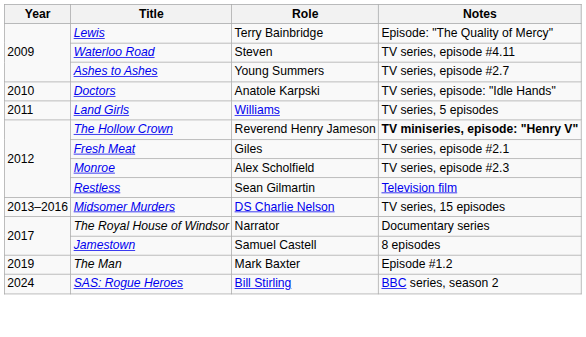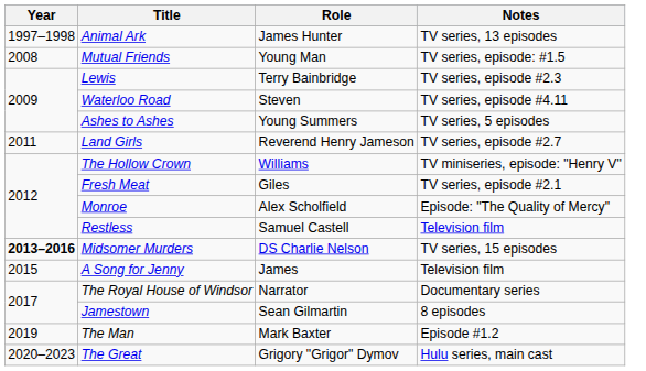+ row: 1997–1998 | Animal Ark | James Hunter | TV series, 13 episodes
+ row: 2008 | Mutual Friends | Young Man | TV series, episode: #1.5
Lewis | Notes: Episode: "The Quality of Mercy" -> TV series, episode #2.3
Ashes to Ashes | Notes: TV series, episode #2.7 -> TV series, 5 episodes
- row: 2010 | Doctors | Anatole Karpski | TV series, episode: "Idle Hands"
Land Girls | Role: Williams -> Reverend Henry Jameson
Land Girls | Notes: TV series, 5 episodes -> TV series, episode #2.7
The Hollow Crown | Role: Reverend Henry Jameson -> Williams
The Hollow Crown | Notes: bold -> normal
Monroe | Notes: TV series, episode #2.3 -> Episode: "The Quality of Mercy"
Restless | Role: Sean Gilmartin -> Samuel Castell
Midsomer Murders | Year: normal -> bold
+ row: 2015 | A Song for Jenny | James | Television film
Jamestown | Role: Samuel Castell -> Sean Gilmartin
+ row: 2020–2023 | The Great | Grigory "Grigor" Dymov | Hulu series, main cast
- row: 2024 | SAS: Rogue Heroes | Bill Stirling | BBC series, season 2
